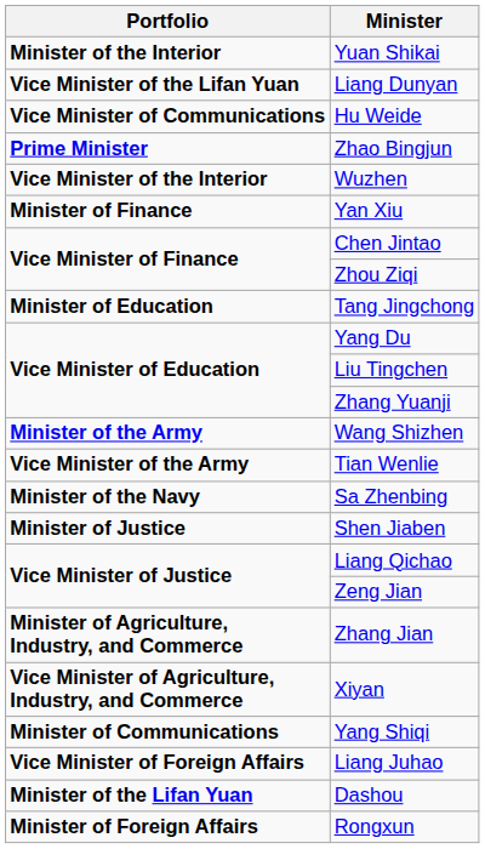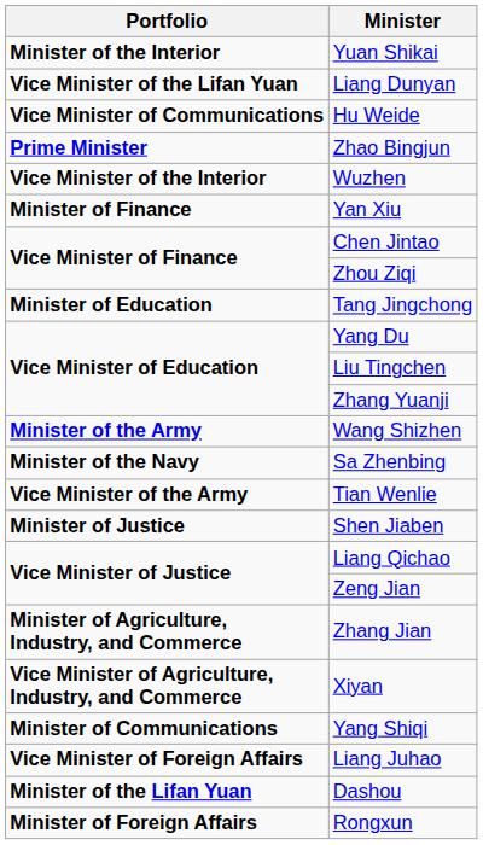rows swapped: Tian Wenlie <-> Sa Zhenbing
